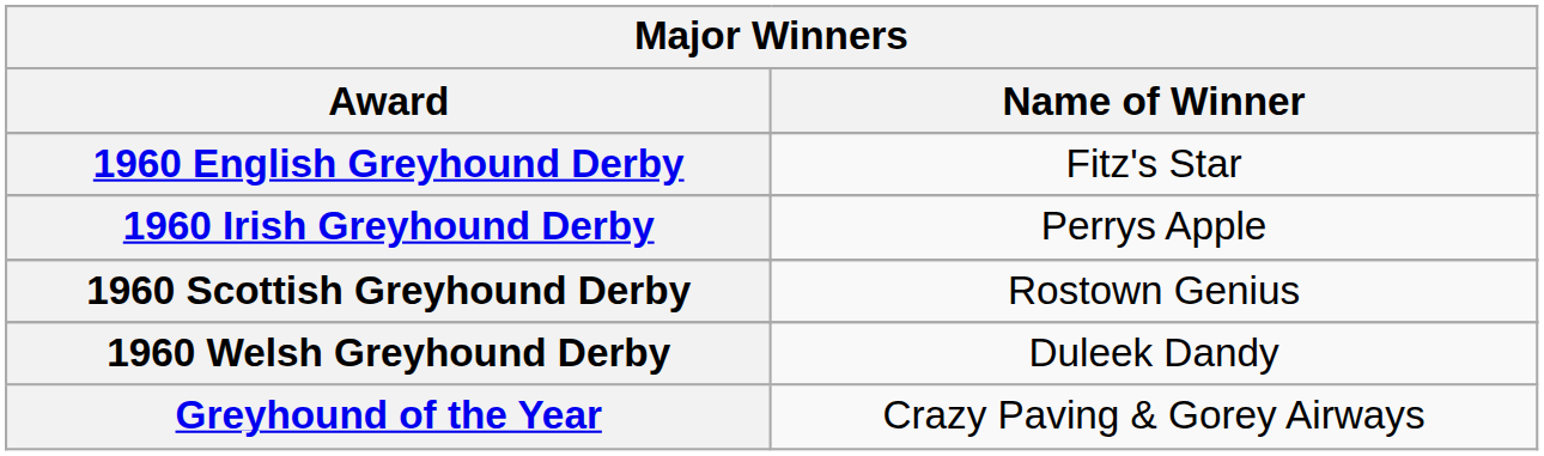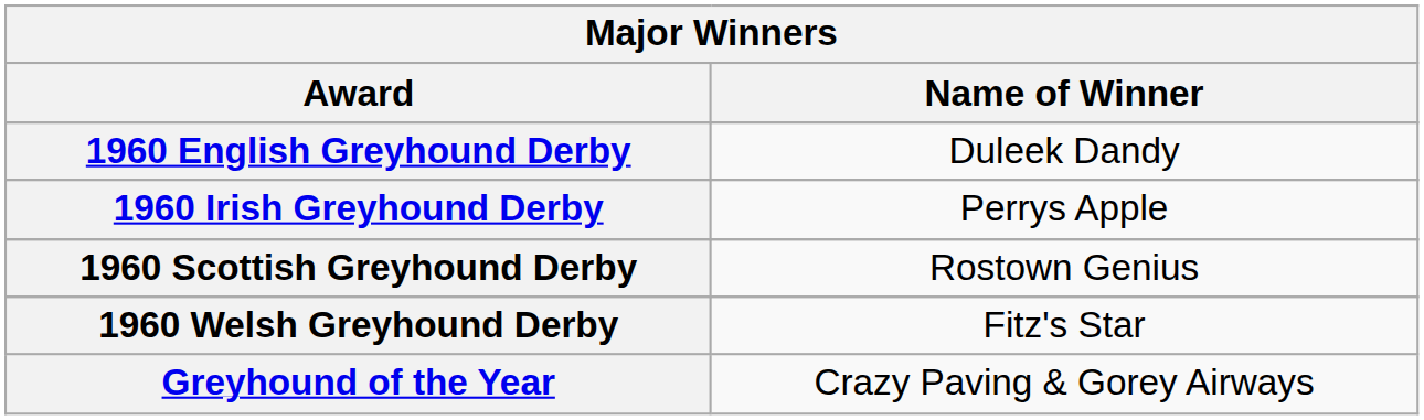1960 English Greyhound Derby | Name of Winner: Fitz's Star -> Duleek Dandy
1960 Welsh Greyhound Derby | Name of Winner: Duleek Dandy -> Fitz's Star
